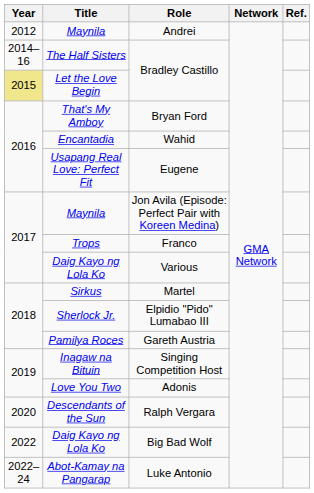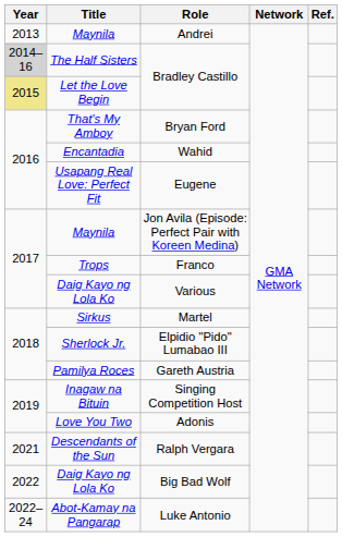Andrei | Year: 2012 -> 2013
The Half Sisters / Bradley Castillo | Year: no background -> lightgrey background
Ralph Vergara | Year: 2020 -> 2021
